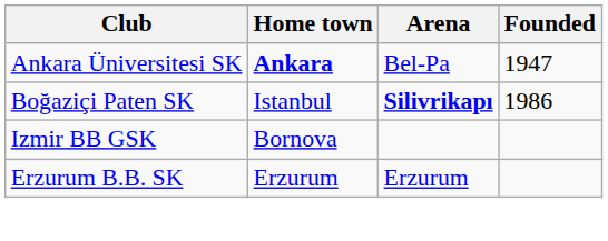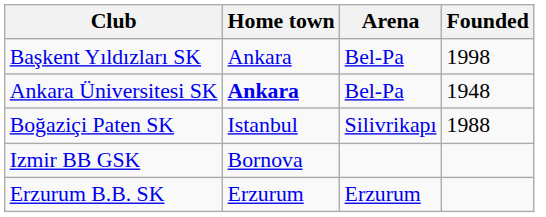+ row: Başkent Yıldızları SK | Ankara | Bel-Pa | 1998
Ankara Üniversitesi SK | Founded: 1947 -> 1948
Boğaziçi Paten SK | Arena: bold -> normal
Boğaziçi Paten SK | Founded: 1986 -> 1988
